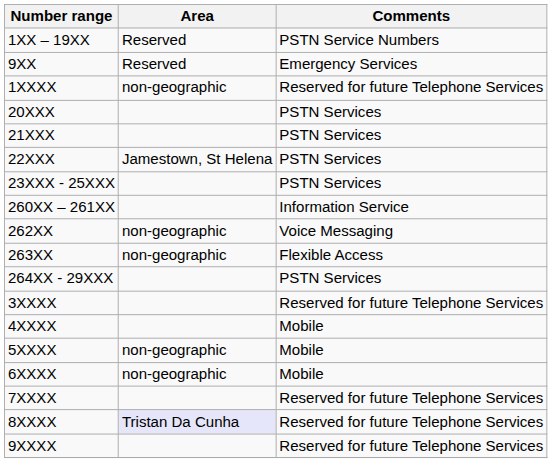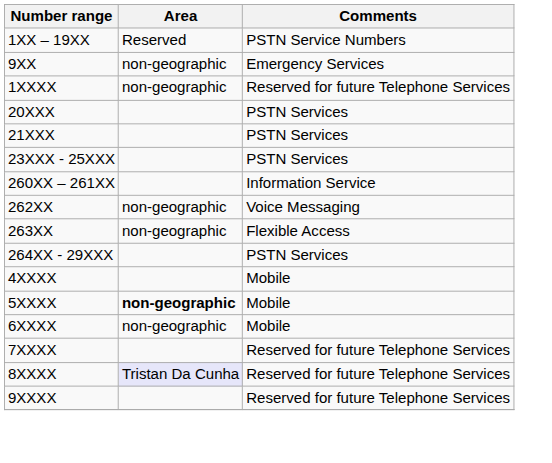9XX | Area: Reserved -> non-geographic
- row: 22XXX | Jamestown, St Helena | PSTN Services
- row: 3XXXX | Reserved for future Telephone Services
5XXXX | Area: normal -> bold
